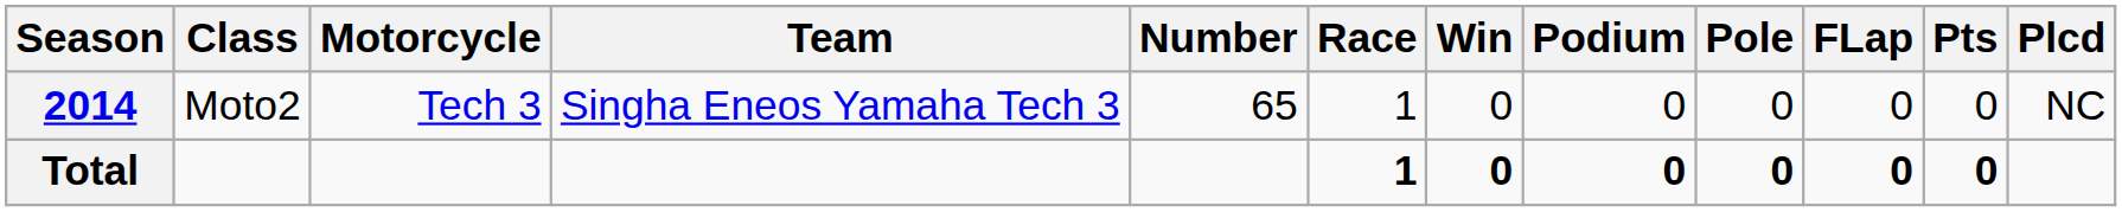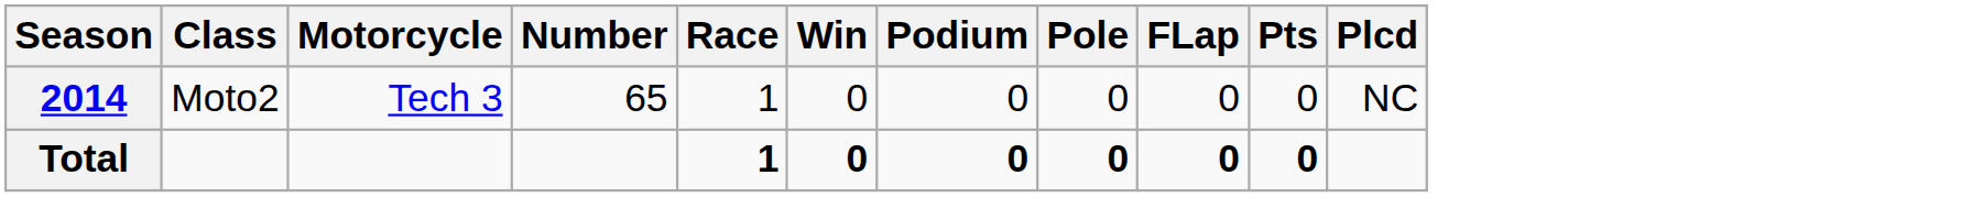- column: Team | Singha Eneos Yamaha Tech 3
